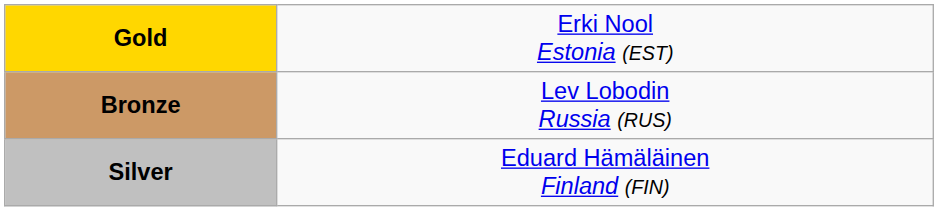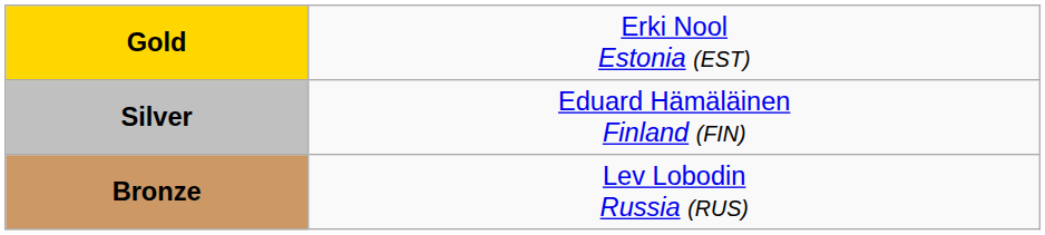rows swapped: Silver <-> Bronze
